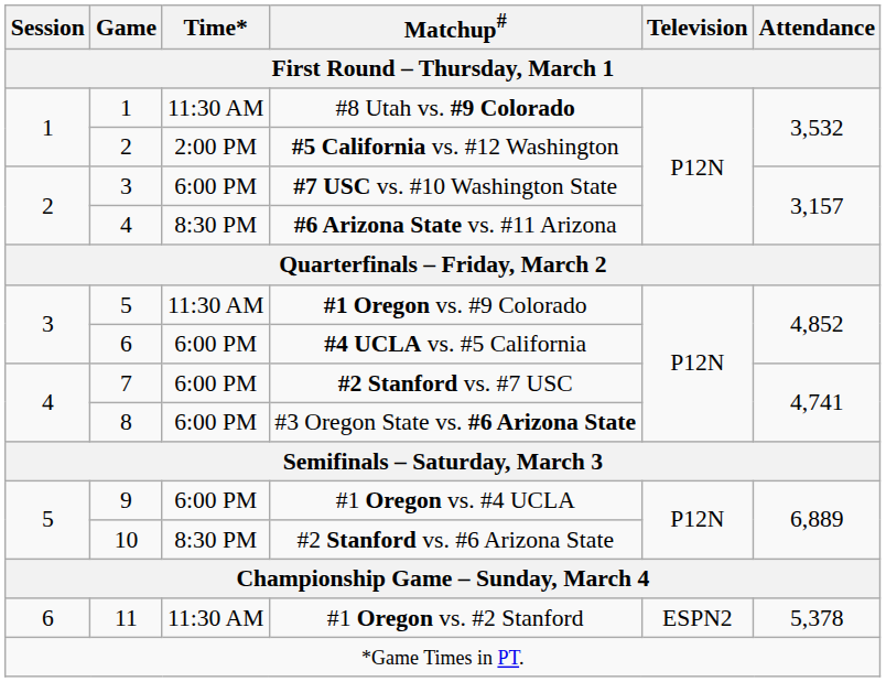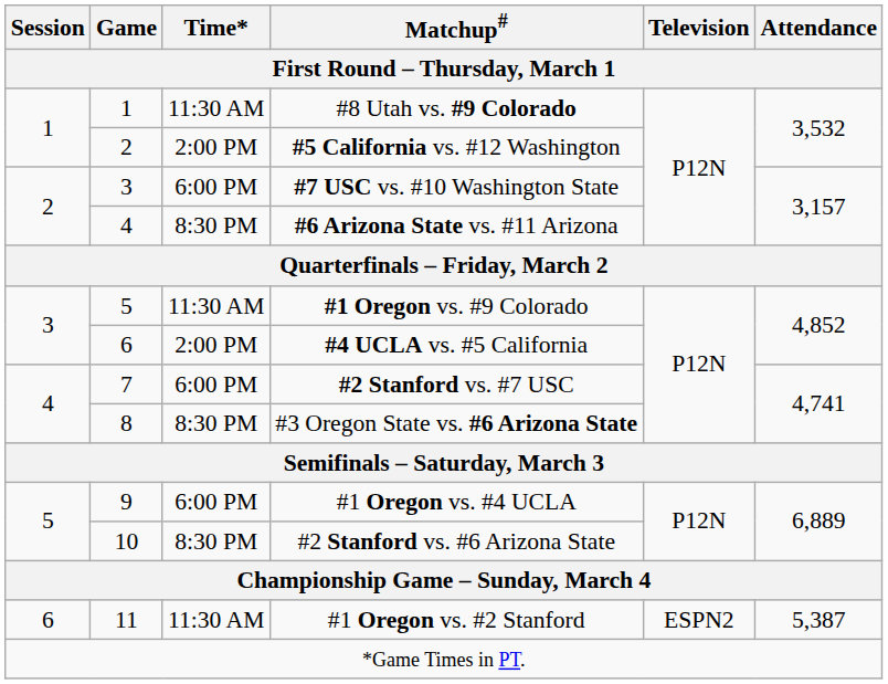#4 UCLA vs. #5 California | Time*: 6:00 PM -> 2:00 PM
#3 Oregon State vs. #6 Arizona State | Time*: 6:00 PM -> 8:30 PM
#1 Oregon vs. #2 Stanford | Attendance: 5,378 -> 5,387
